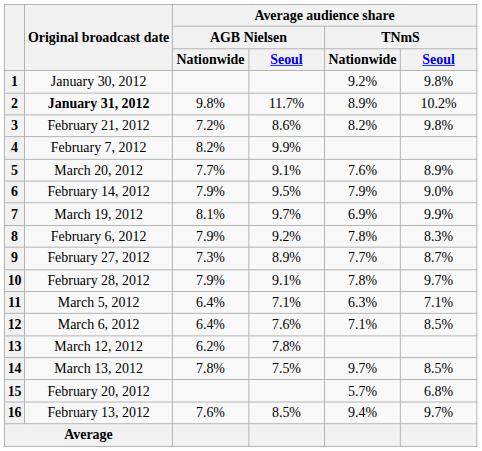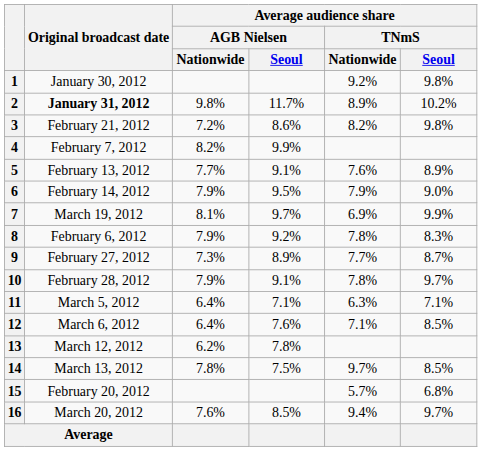5 | Original broadcast date: March 20, 2012 -> February 13, 2012
16 | Original broadcast date: February 13, 2012 -> March 20, 2012
